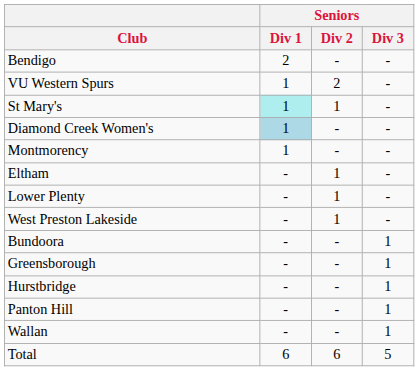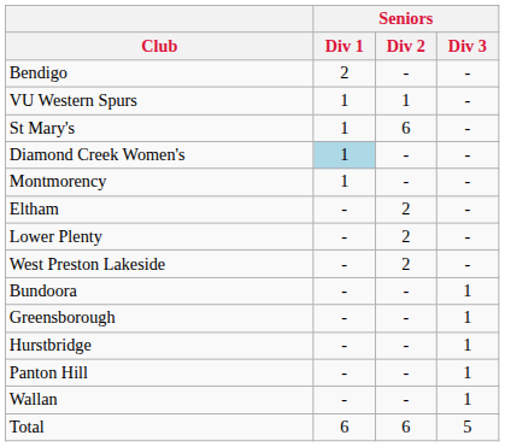VU Western Spurs | Seniors / Div 2: 2 -> 1
St Mary's | Seniors / Div 1: paleturquoise background -> no background
St Mary's | Seniors / Div 2: 1 -> 6
Eltham | Seniors / Div 2: 1 -> 2
Lower Plenty | Seniors / Div 2: 1 -> 2
West Preston Lakeside | Seniors / Div 2: 1 -> 2
